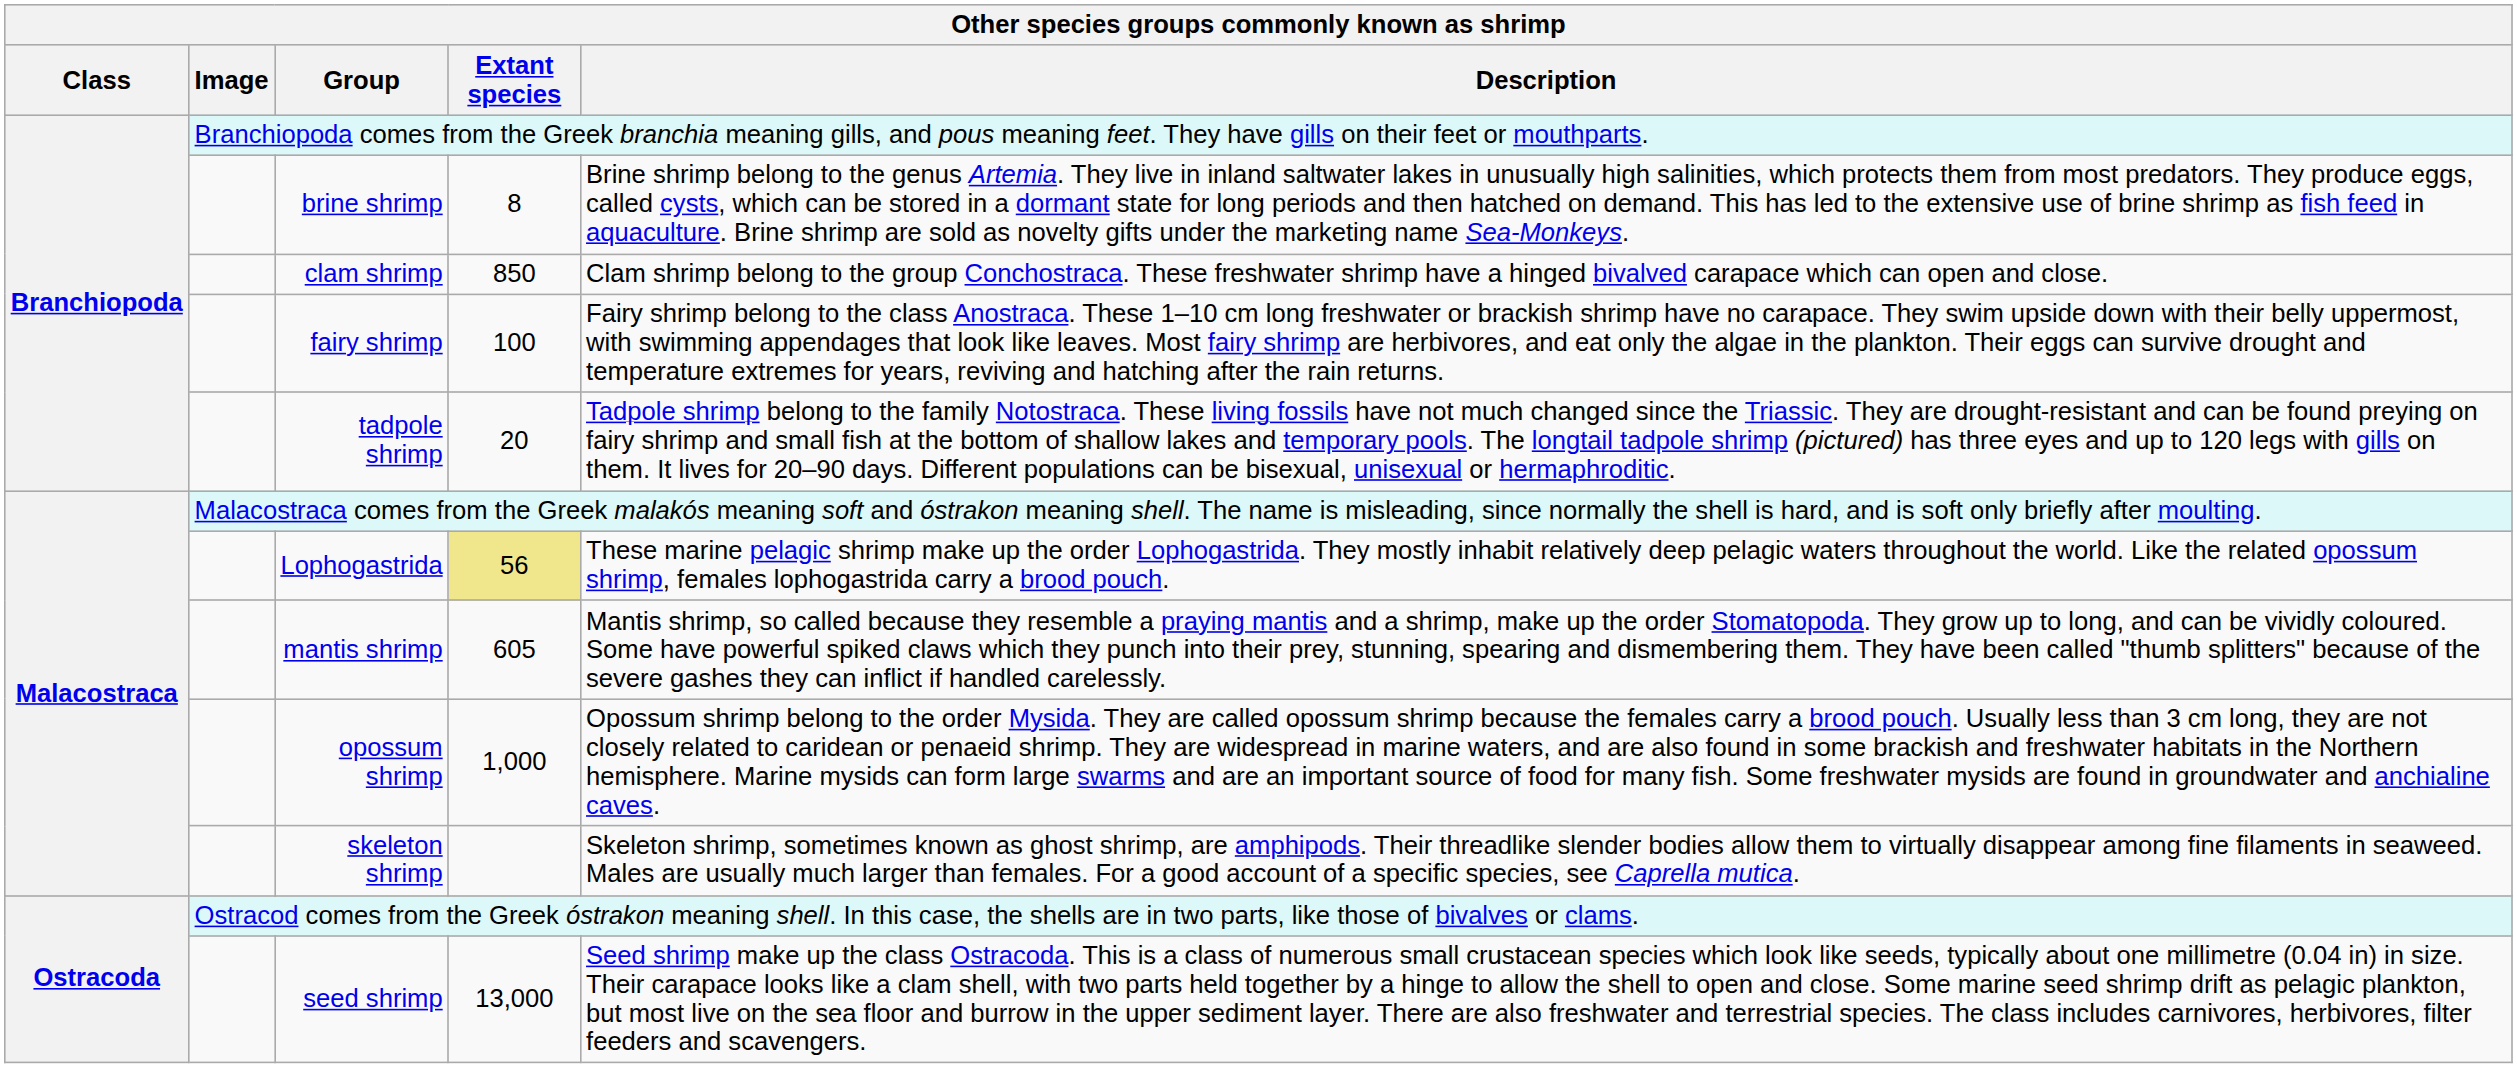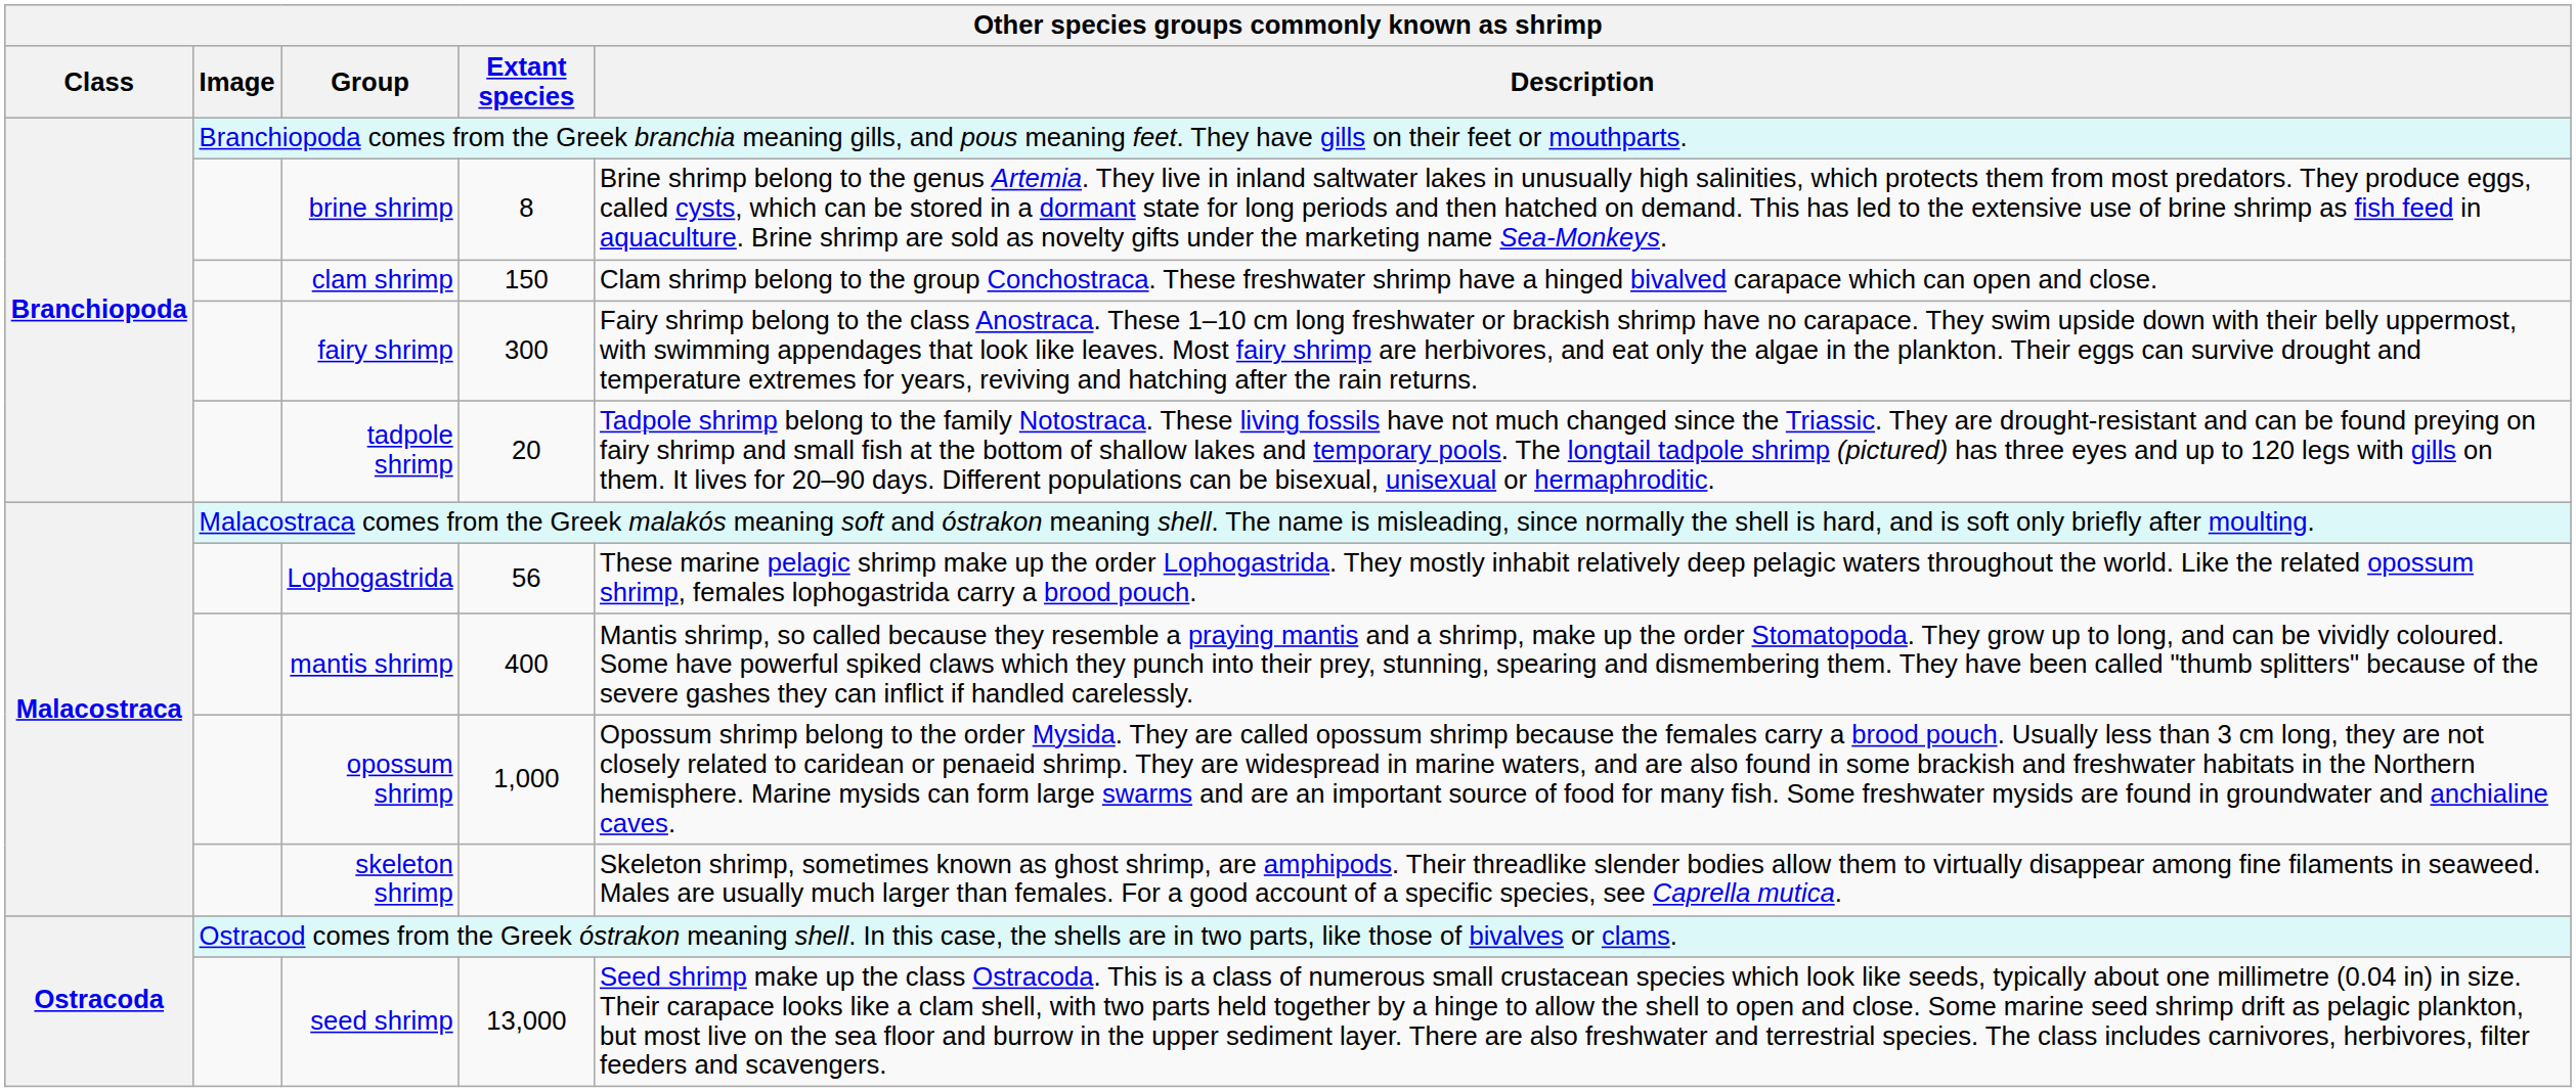clam shrimp | Extant species: 850 -> 150
fairy shrimp | Extant species: 100 -> 300
Lophogastrida | Extant species: khaki background -> no background
mantis shrimp | Extant species: 605 -> 400
